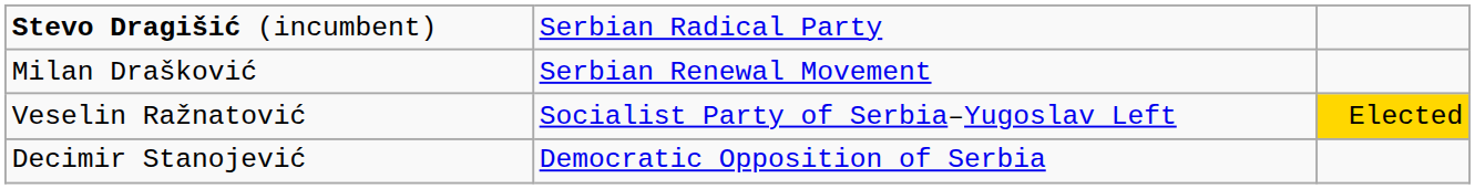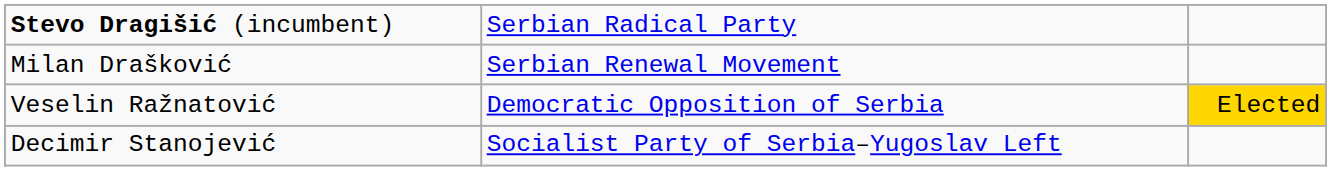Veselin Ražnatović | column 2: Socialist Party of Serbia–Yugoslav Left -> Democratic Opposition of Serbia
Decimir Stanojević | column 2: Democratic Opposition of Serbia -> Socialist Party of Serbia–Yugoslav Left
